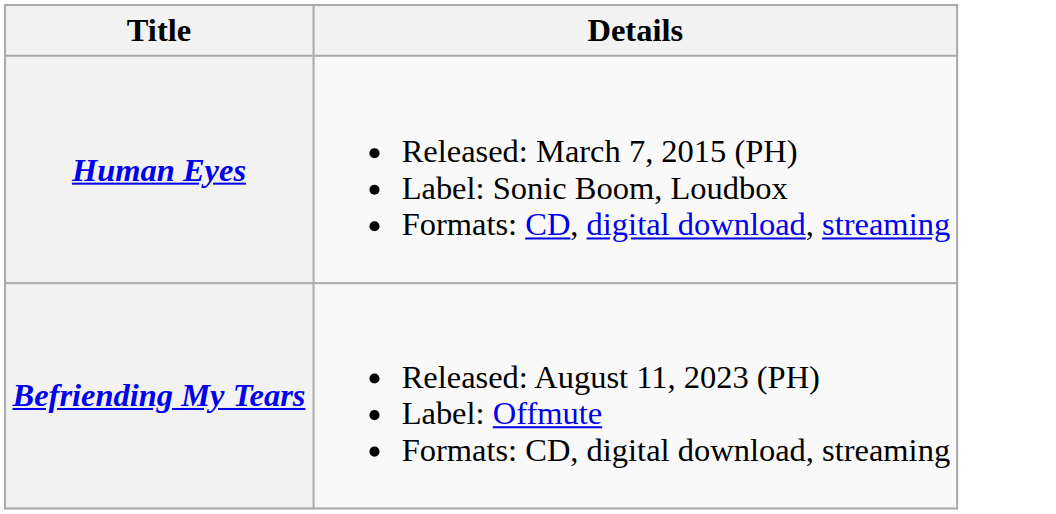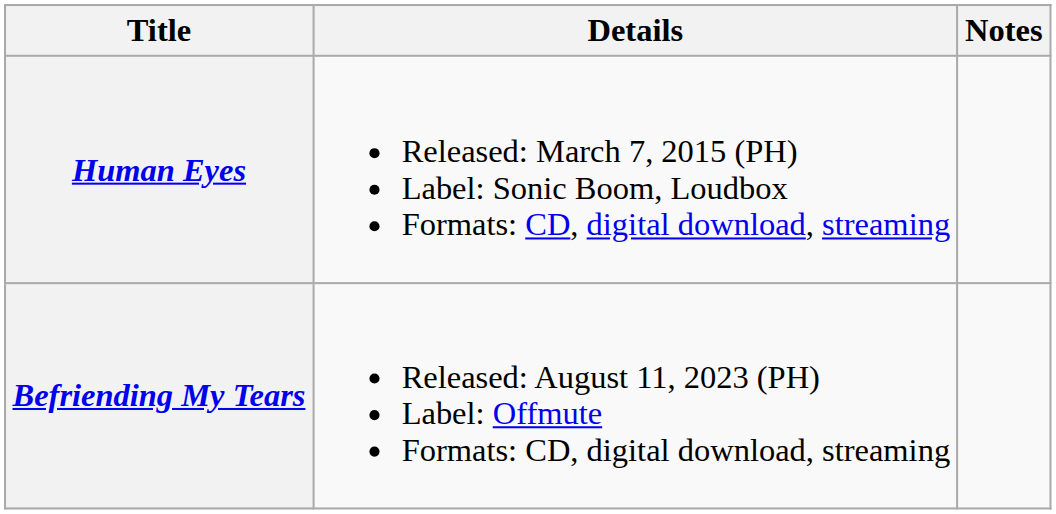+ column: Notes
